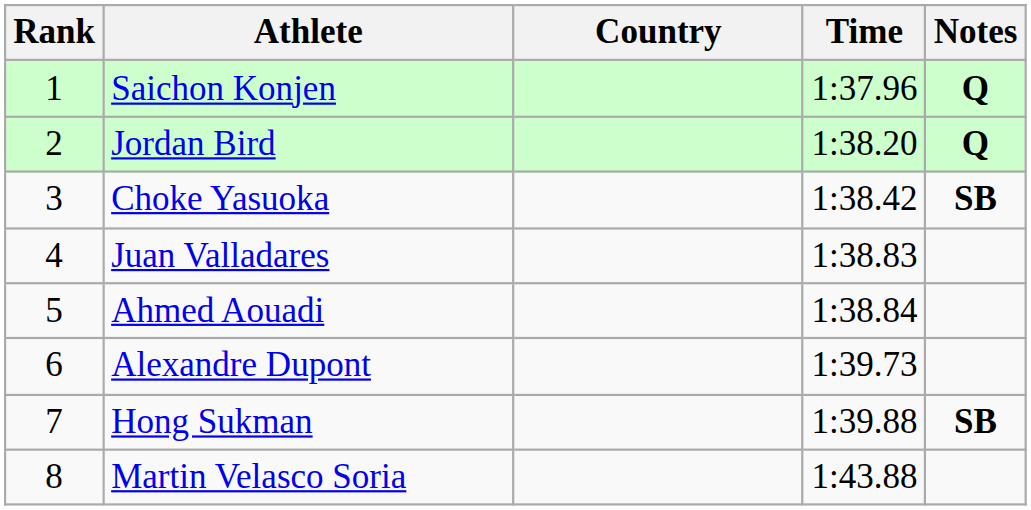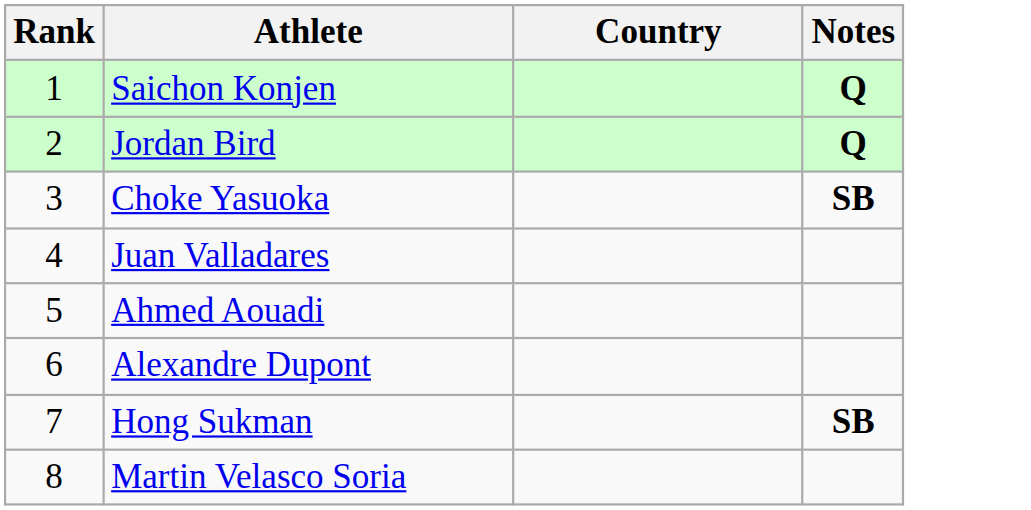- column: Time | 1:37.96 | 1:38.20 | 1:38.42 | 1:38.83 | 1:38.84 | 1:39.73 | 1:39.88 | 1:43.88
